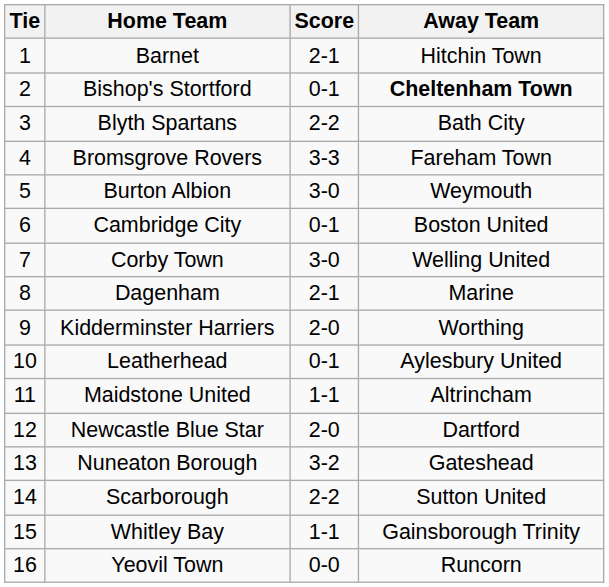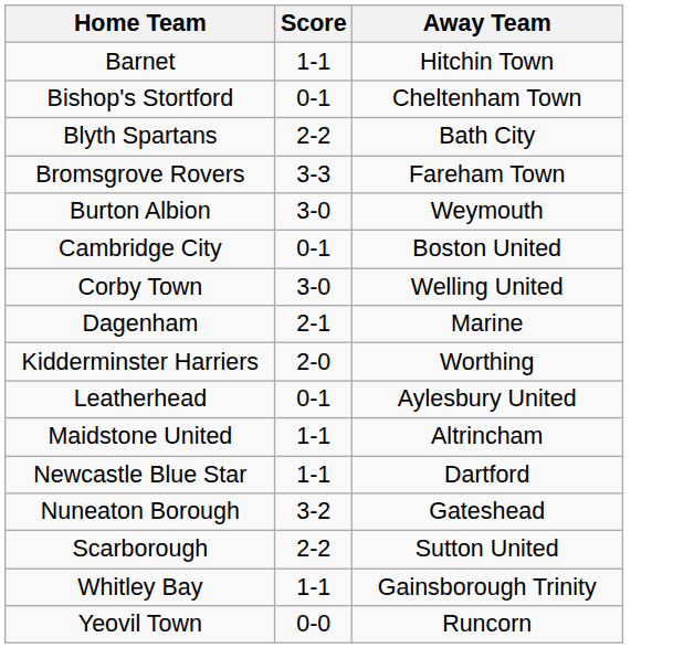- column: Tie | 1 | 2 | 3 | 4 | 5 | 6 | 7 | 8 | 9 | 10 | 11 | 12 | 13 | 14 | 15 | 16
Barnet | Score: 2-1 -> 1-1
Bishop's Stortford | Away Team: bold -> normal
Newcastle Blue Star | Score: 2-0 -> 1-1
